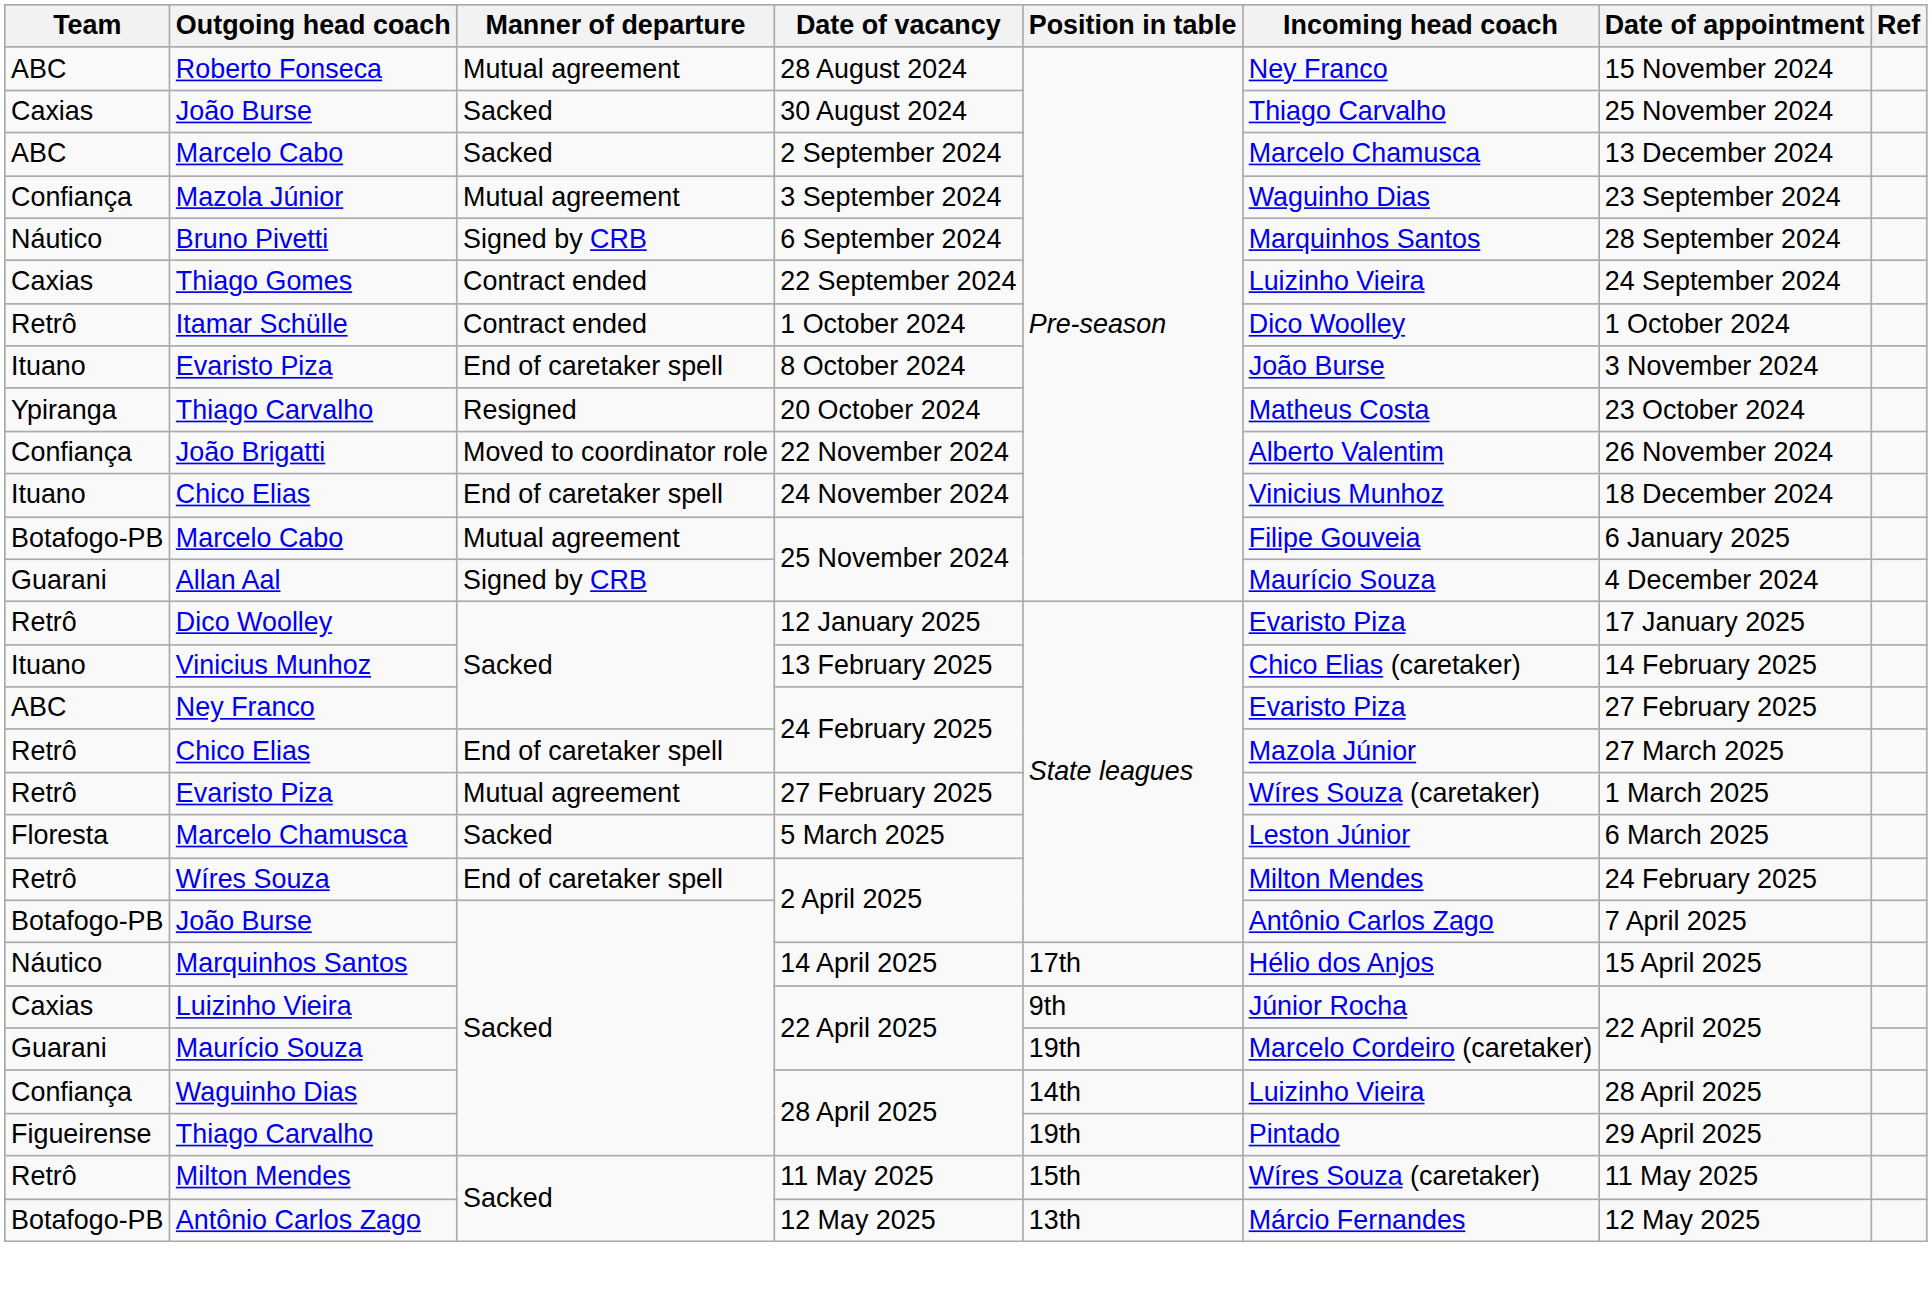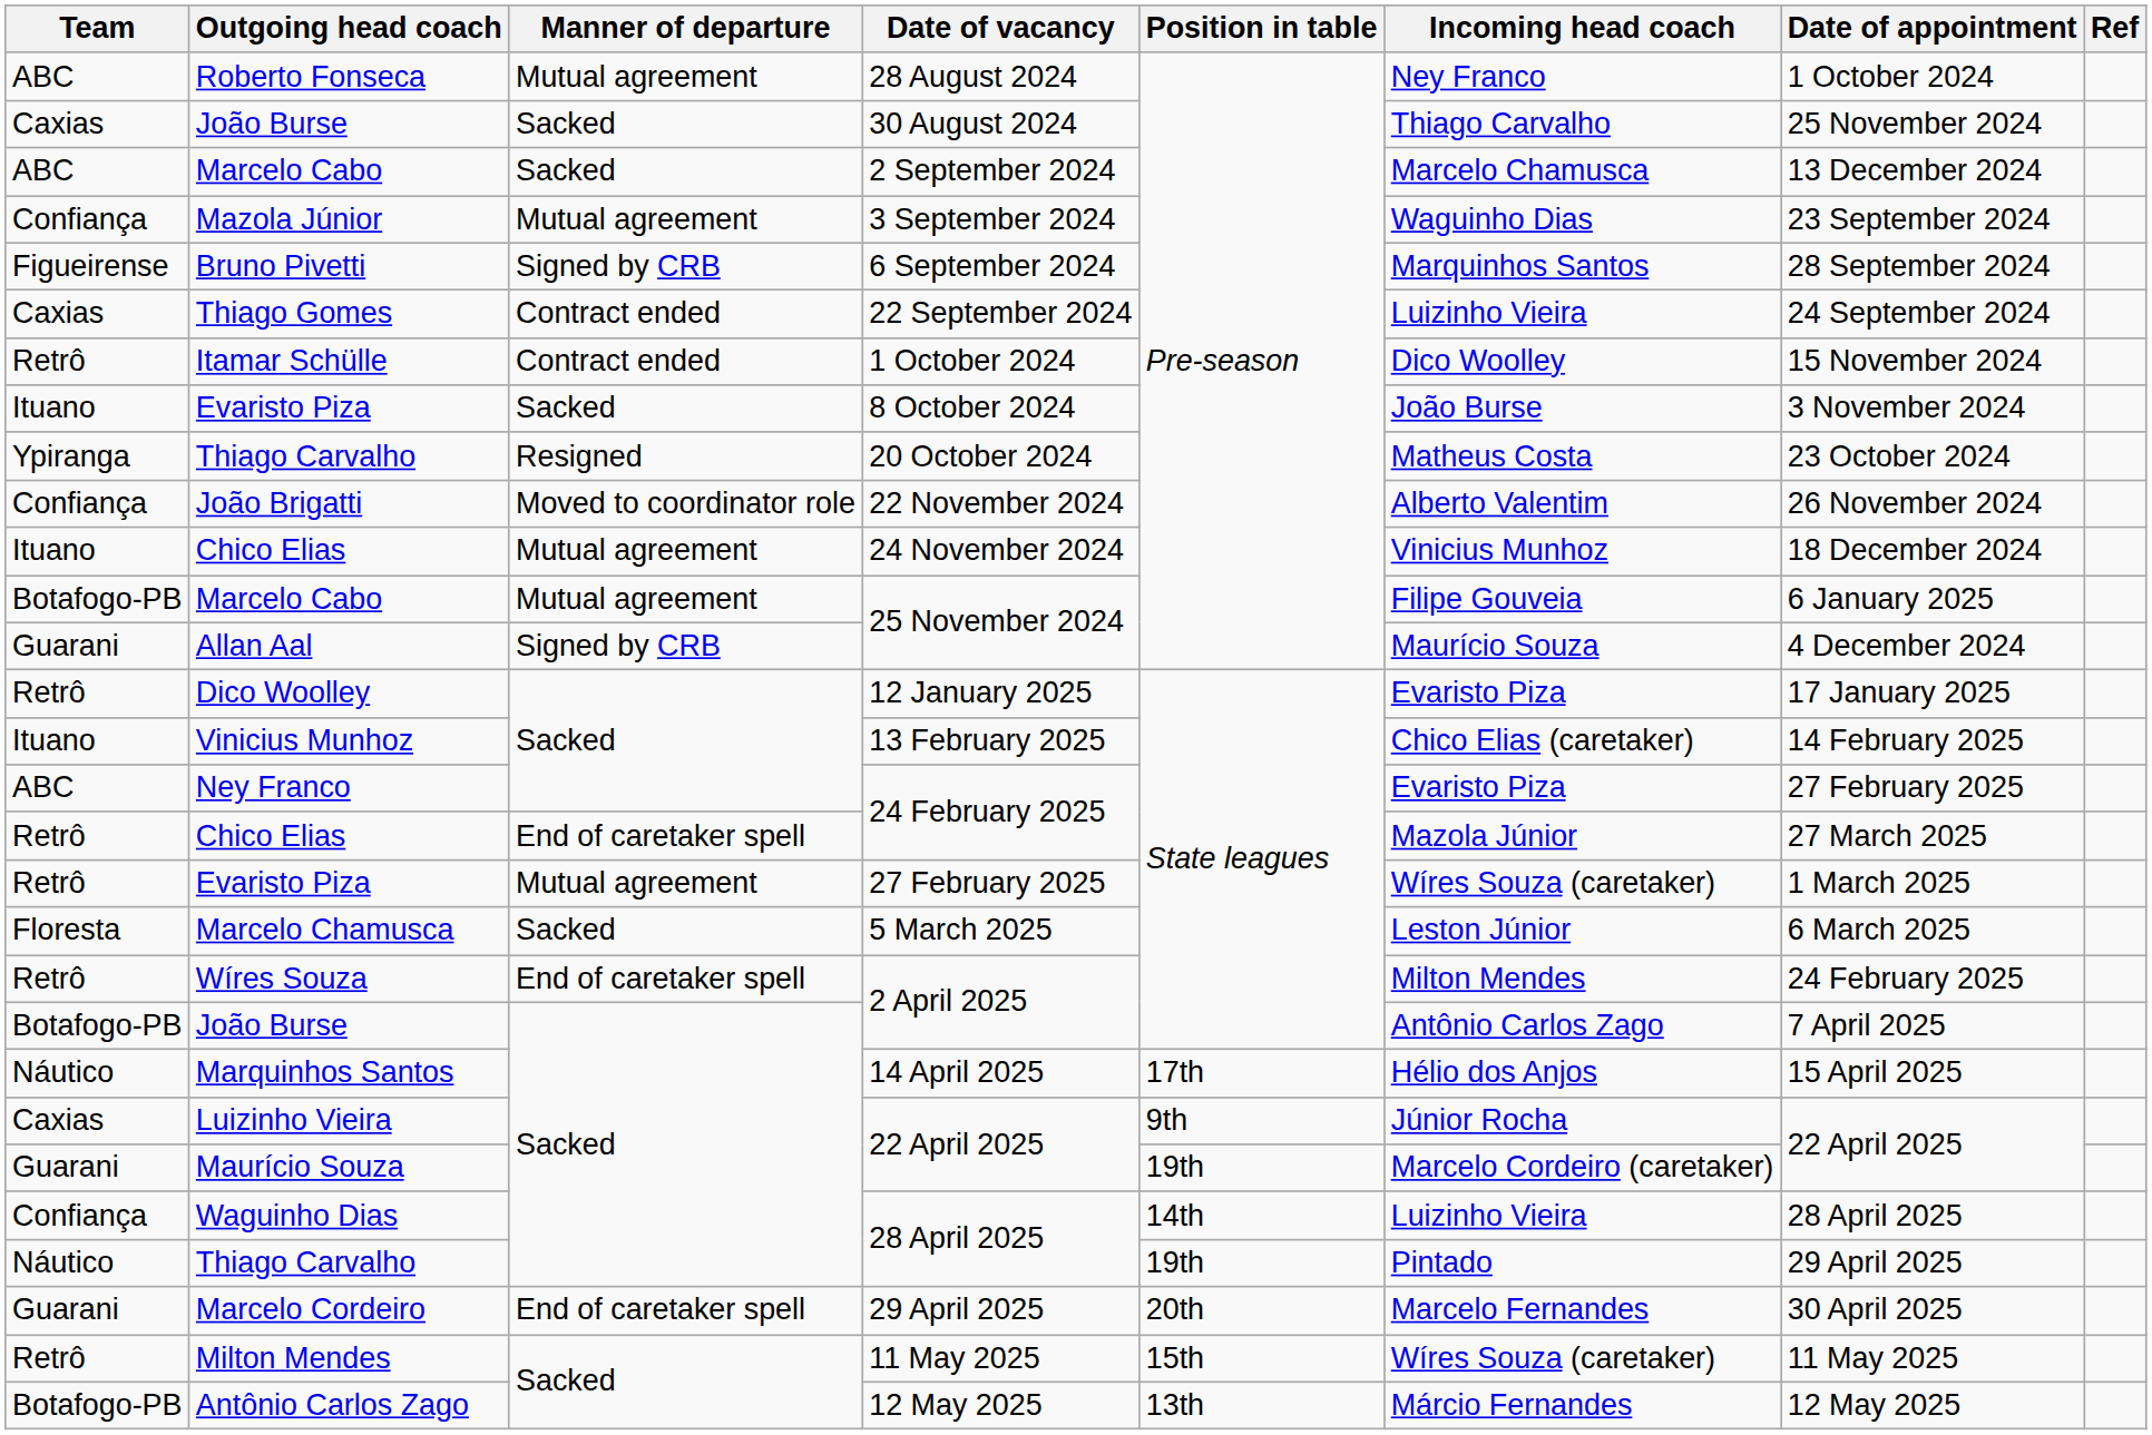Roberto Fonseca | Date of appointment: 15 November 2024 -> 1 October 2024
Bruno Pivetti | Team: Náutico -> Figueirense
Itamar Schülle | Date of appointment: 1 October 2024 -> 15 November 2024
Evaristo Piza / 8 October 2024 | Manner of departure: End of caretaker spell -> Sacked
Chico Elias / 24 November 2024 | Manner of departure: End of caretaker spell -> Mutual agreement
Thiago Carvalho / 28 April 2025 | Team: Figueirense -> Náutico
+ row: Guarani | Marcelo Cordeiro | End of caretaker spell | 29 April 2025 | 20th | Marcelo Fernandes | 30 April 2025
